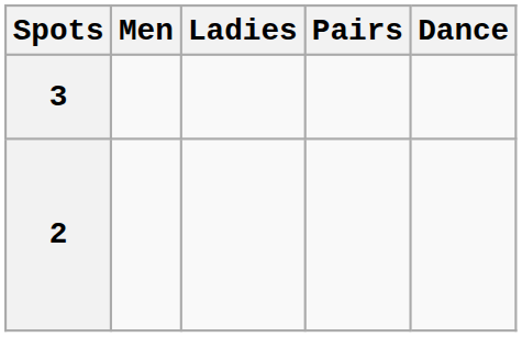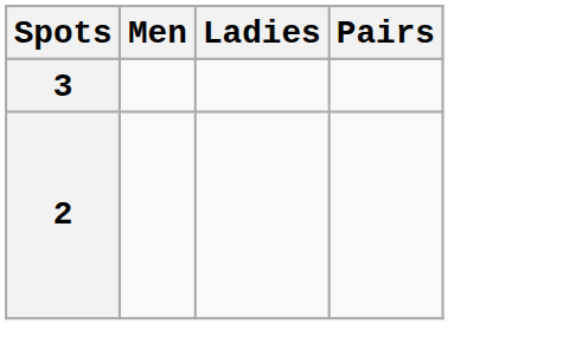- column: Dance
